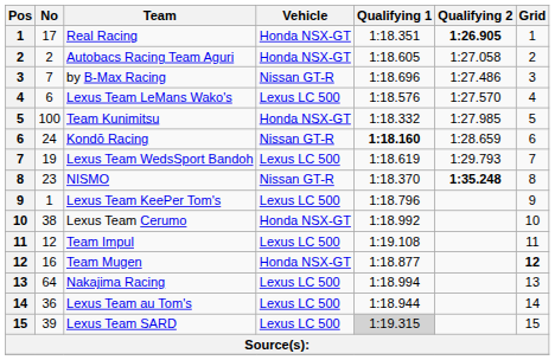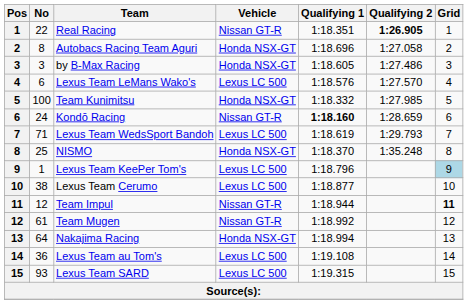Real Racing | No: 17 -> 22
Real Racing | Vehicle: Honda NSX-GT -> Nissan GT-R
Autobacs Racing Team Aguri | No: 2 -> 8
Autobacs Racing Team Aguri | Qualifying 1: 1:18.605 -> 1:18.696
by B-Max Racing | No: 7 -> 3
by B-Max Racing | Vehicle: Nissan GT-R -> Honda NSX-GT
by B-Max Racing | Qualifying 1: 1:18.696 -> 1:18.605
Lexus Team WedsSport Bandoh | No: 19 -> 71
NISMO | No: 23 -> 25
NISMO | Vehicle: Nissan GT-R -> Honda NSX-GT
NISMO | Qualifying 2: bold -> normal
Lexus Team KeePer Tom's | Grid: no background -> lightblue background
Lexus Team Cerumo | Vehicle: Honda NSX-GT -> Lexus LC 500
Lexus Team Cerumo | Qualifying 1: 1:18.992 -> 1:18.877
Team Impul | Vehicle: Lexus LC 500 -> Nissan GT-R
Team Impul | Qualifying 1: 1:19.108 -> 1:18.944
Team Impul | Grid: normal -> bold
Team Mugen | No: 16 -> 61
Team Mugen | Vehicle: Honda NSX-GT -> Nissan GT-R
Team Mugen | Qualifying 1: 1:18.877 -> 1:18.992
Team Mugen | Grid: bold -> normal
Nakajima Racing | Vehicle: Lexus LC 500 -> Honda NSX-GT
Lexus Team au Tom's | Qualifying 1: 1:18.944 -> 1:19.108
Lexus Team SARD | No: 39 -> 93
Lexus Team SARD | Qualifying 1: lightgrey background -> no background
